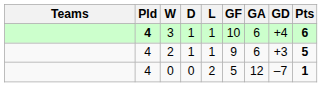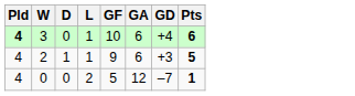- column: Teams
3 | D: 1 -> 0
